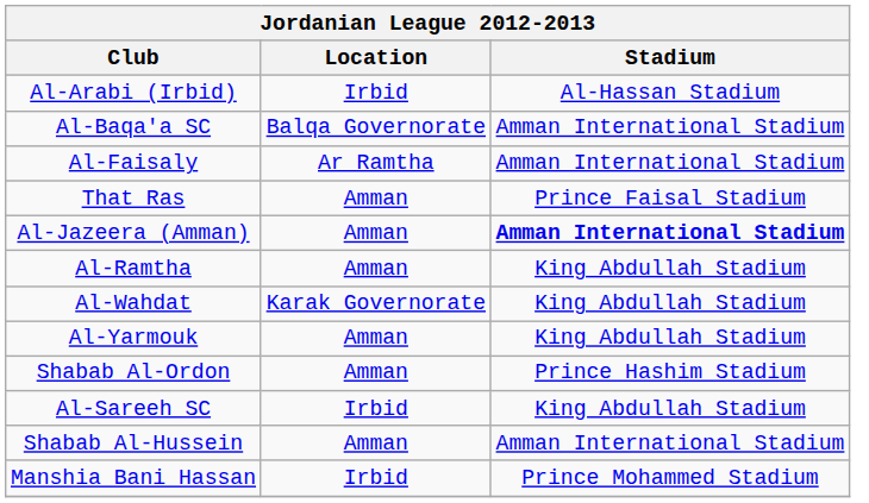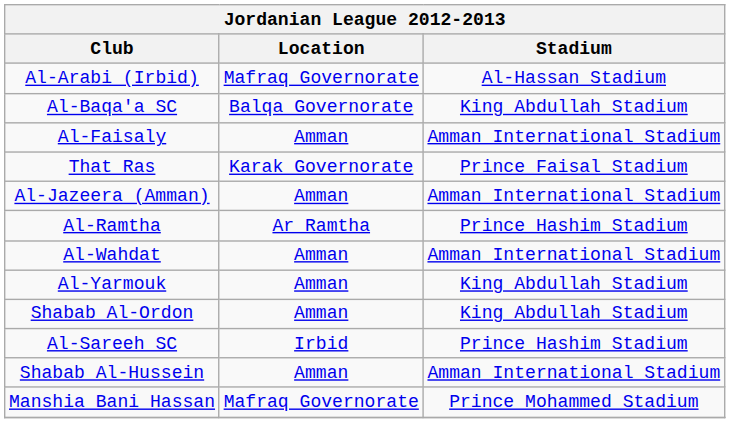Al-Arabi (Irbid) | Location: Irbid -> Mafraq Governorate
Al-Baqa'a SC | Stadium: Amman International Stadium -> King Abdullah Stadium
Al-Faisaly | Location: Ar Ramtha -> Amman
That Ras | Location: Amman -> Karak Governorate
Al-Jazeera (Amman) | Stadium: bold -> normal
Al-Ramtha | Location: Amman -> Ar Ramtha
Al-Ramtha | Stadium: King Abdullah Stadium -> Prince Hashim Stadium
Al-Wahdat | Location: Karak Governorate -> Amman
Al-Wahdat | Stadium: King Abdullah Stadium -> Amman International Stadium
Shabab Al-Ordon | Stadium: Prince Hashim Stadium -> King Abdullah Stadium
Al-Sareeh SC | Stadium: King Abdullah Stadium -> Prince Hashim Stadium
Manshia Bani Hassan | Location: Irbid -> Mafraq Governorate
